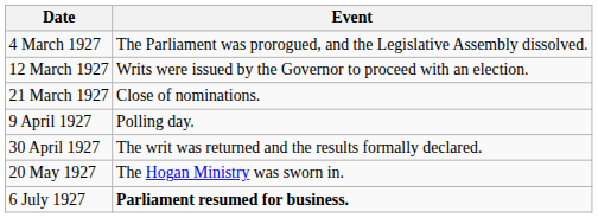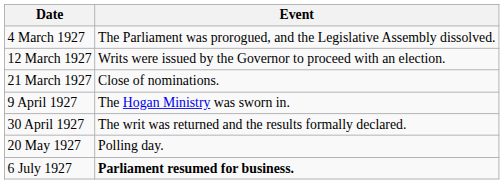9 April 1927 | Event: Polling day. -> The Hogan Ministry was sworn in.
20 May 1927 | Event: The Hogan Ministry was sworn in. -> Polling day.
